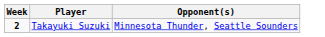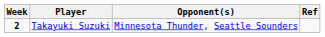+ column: Ref
